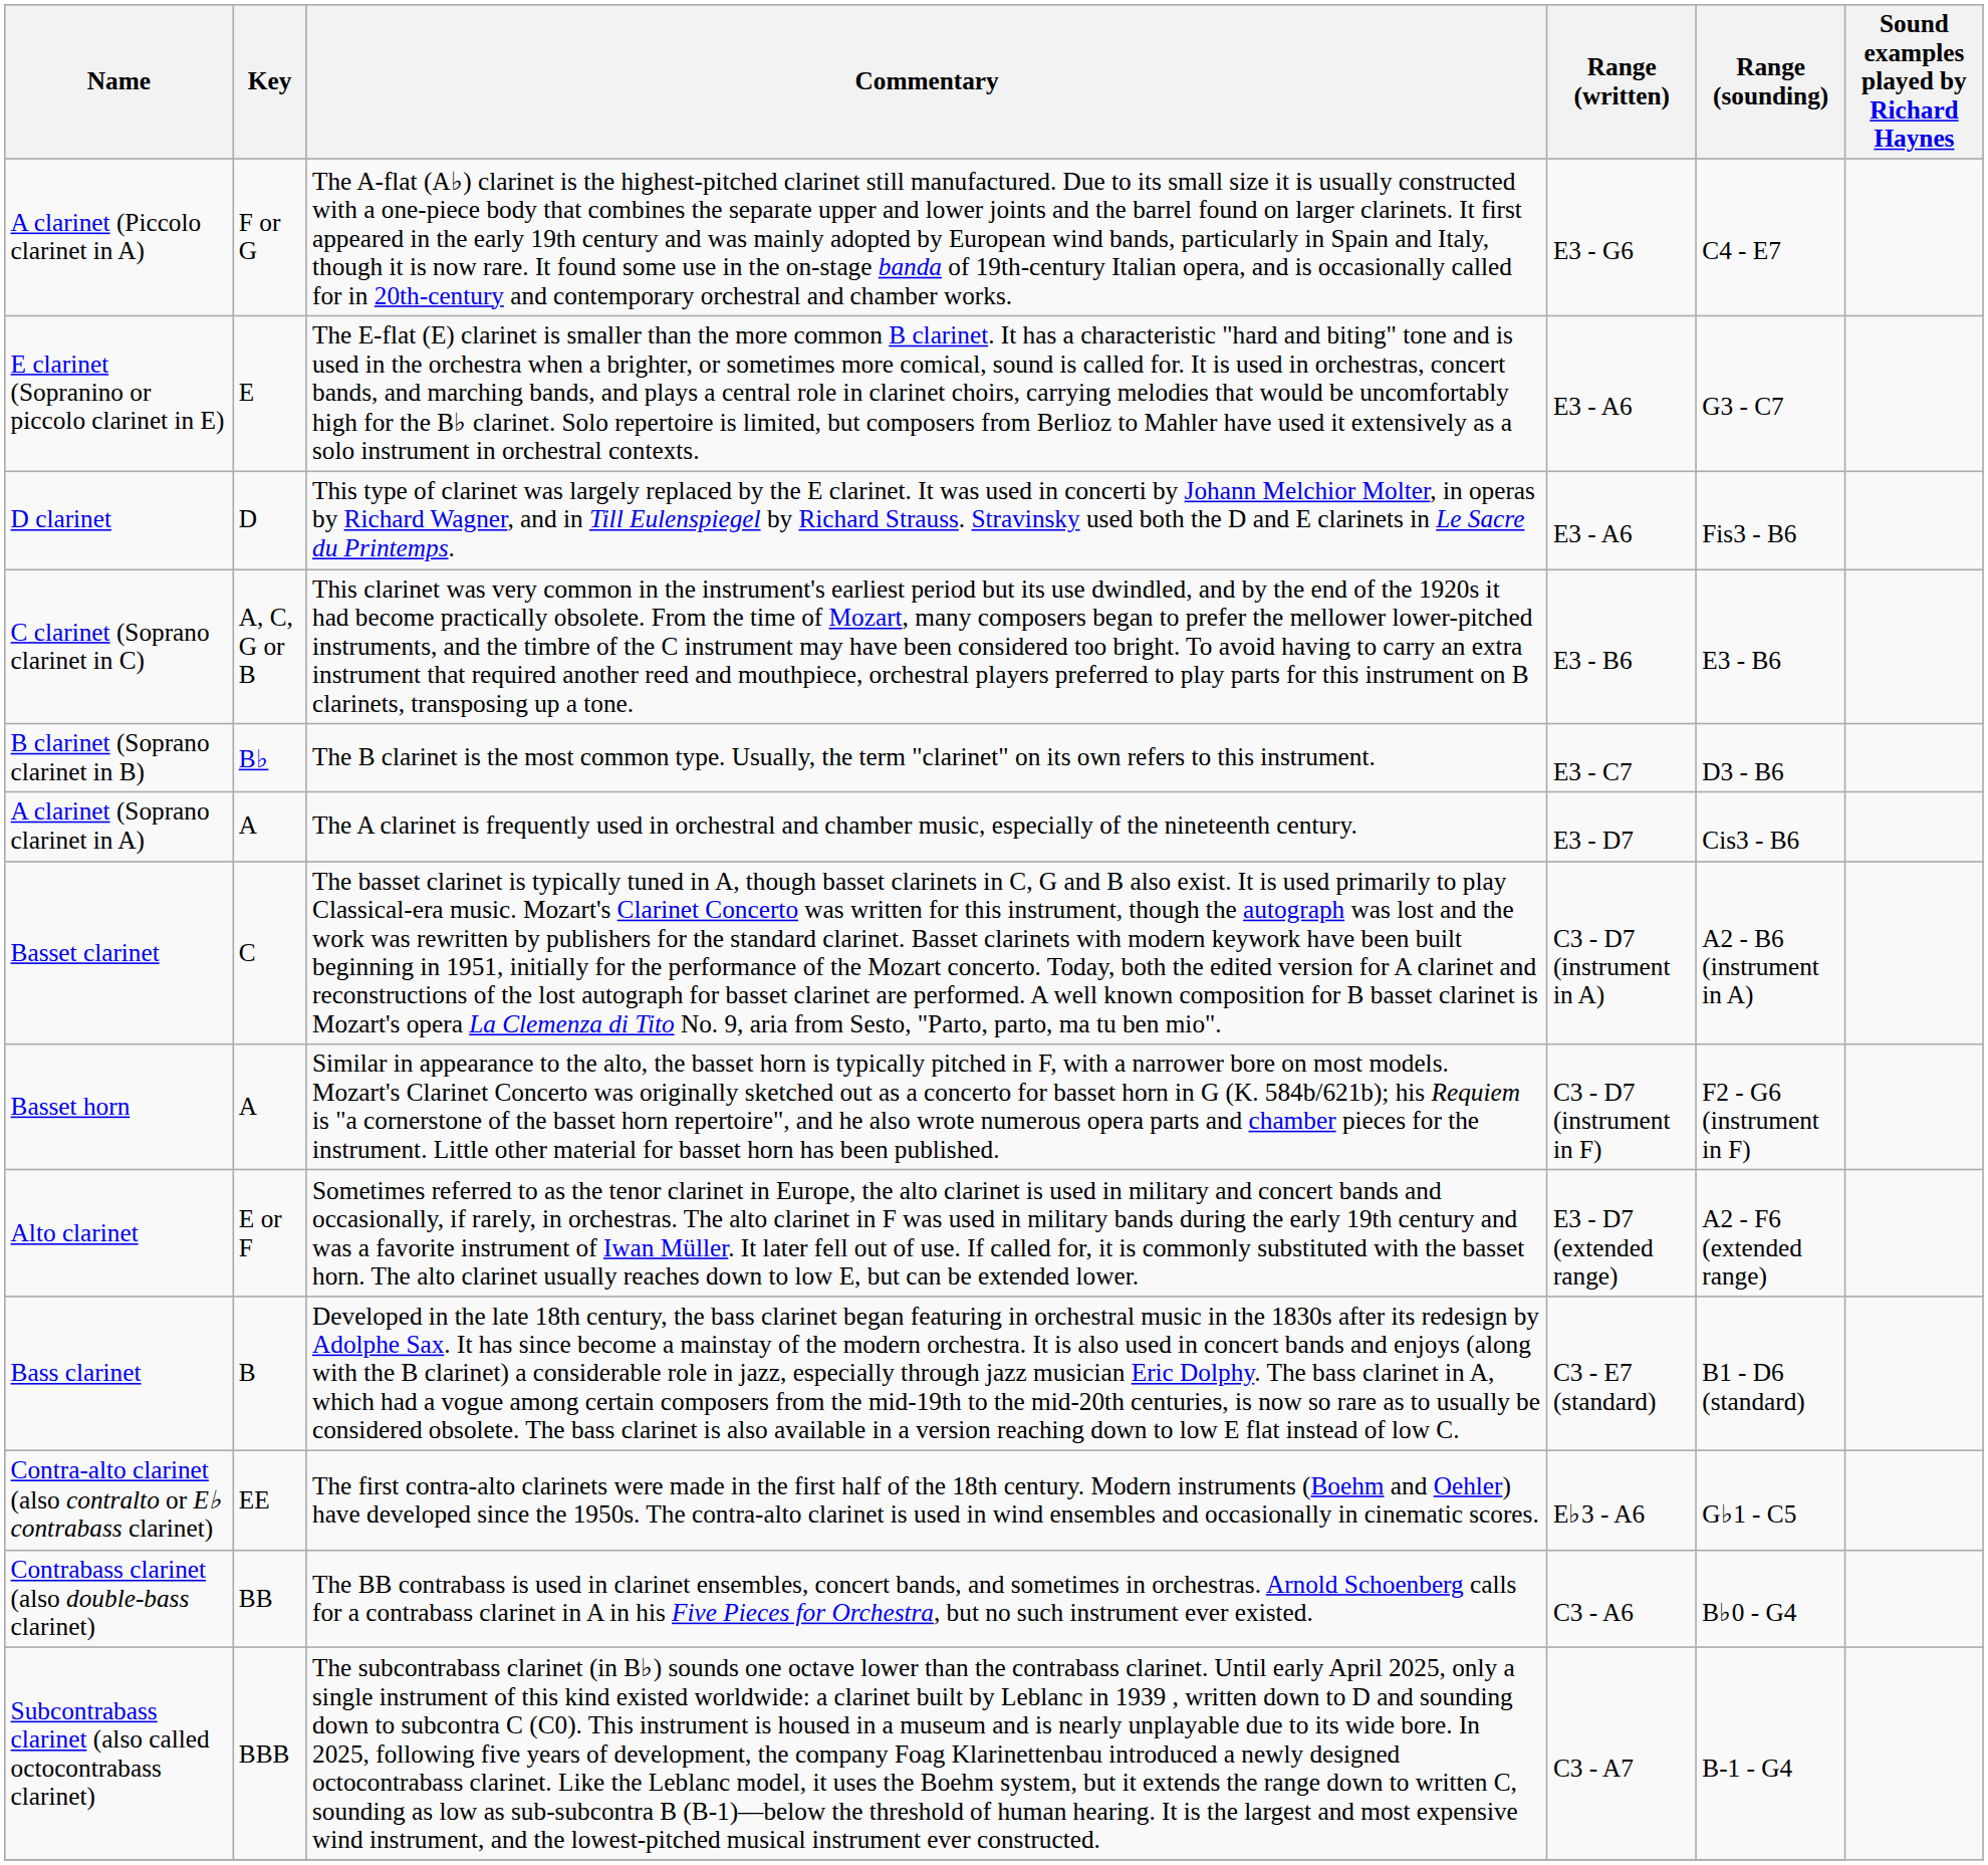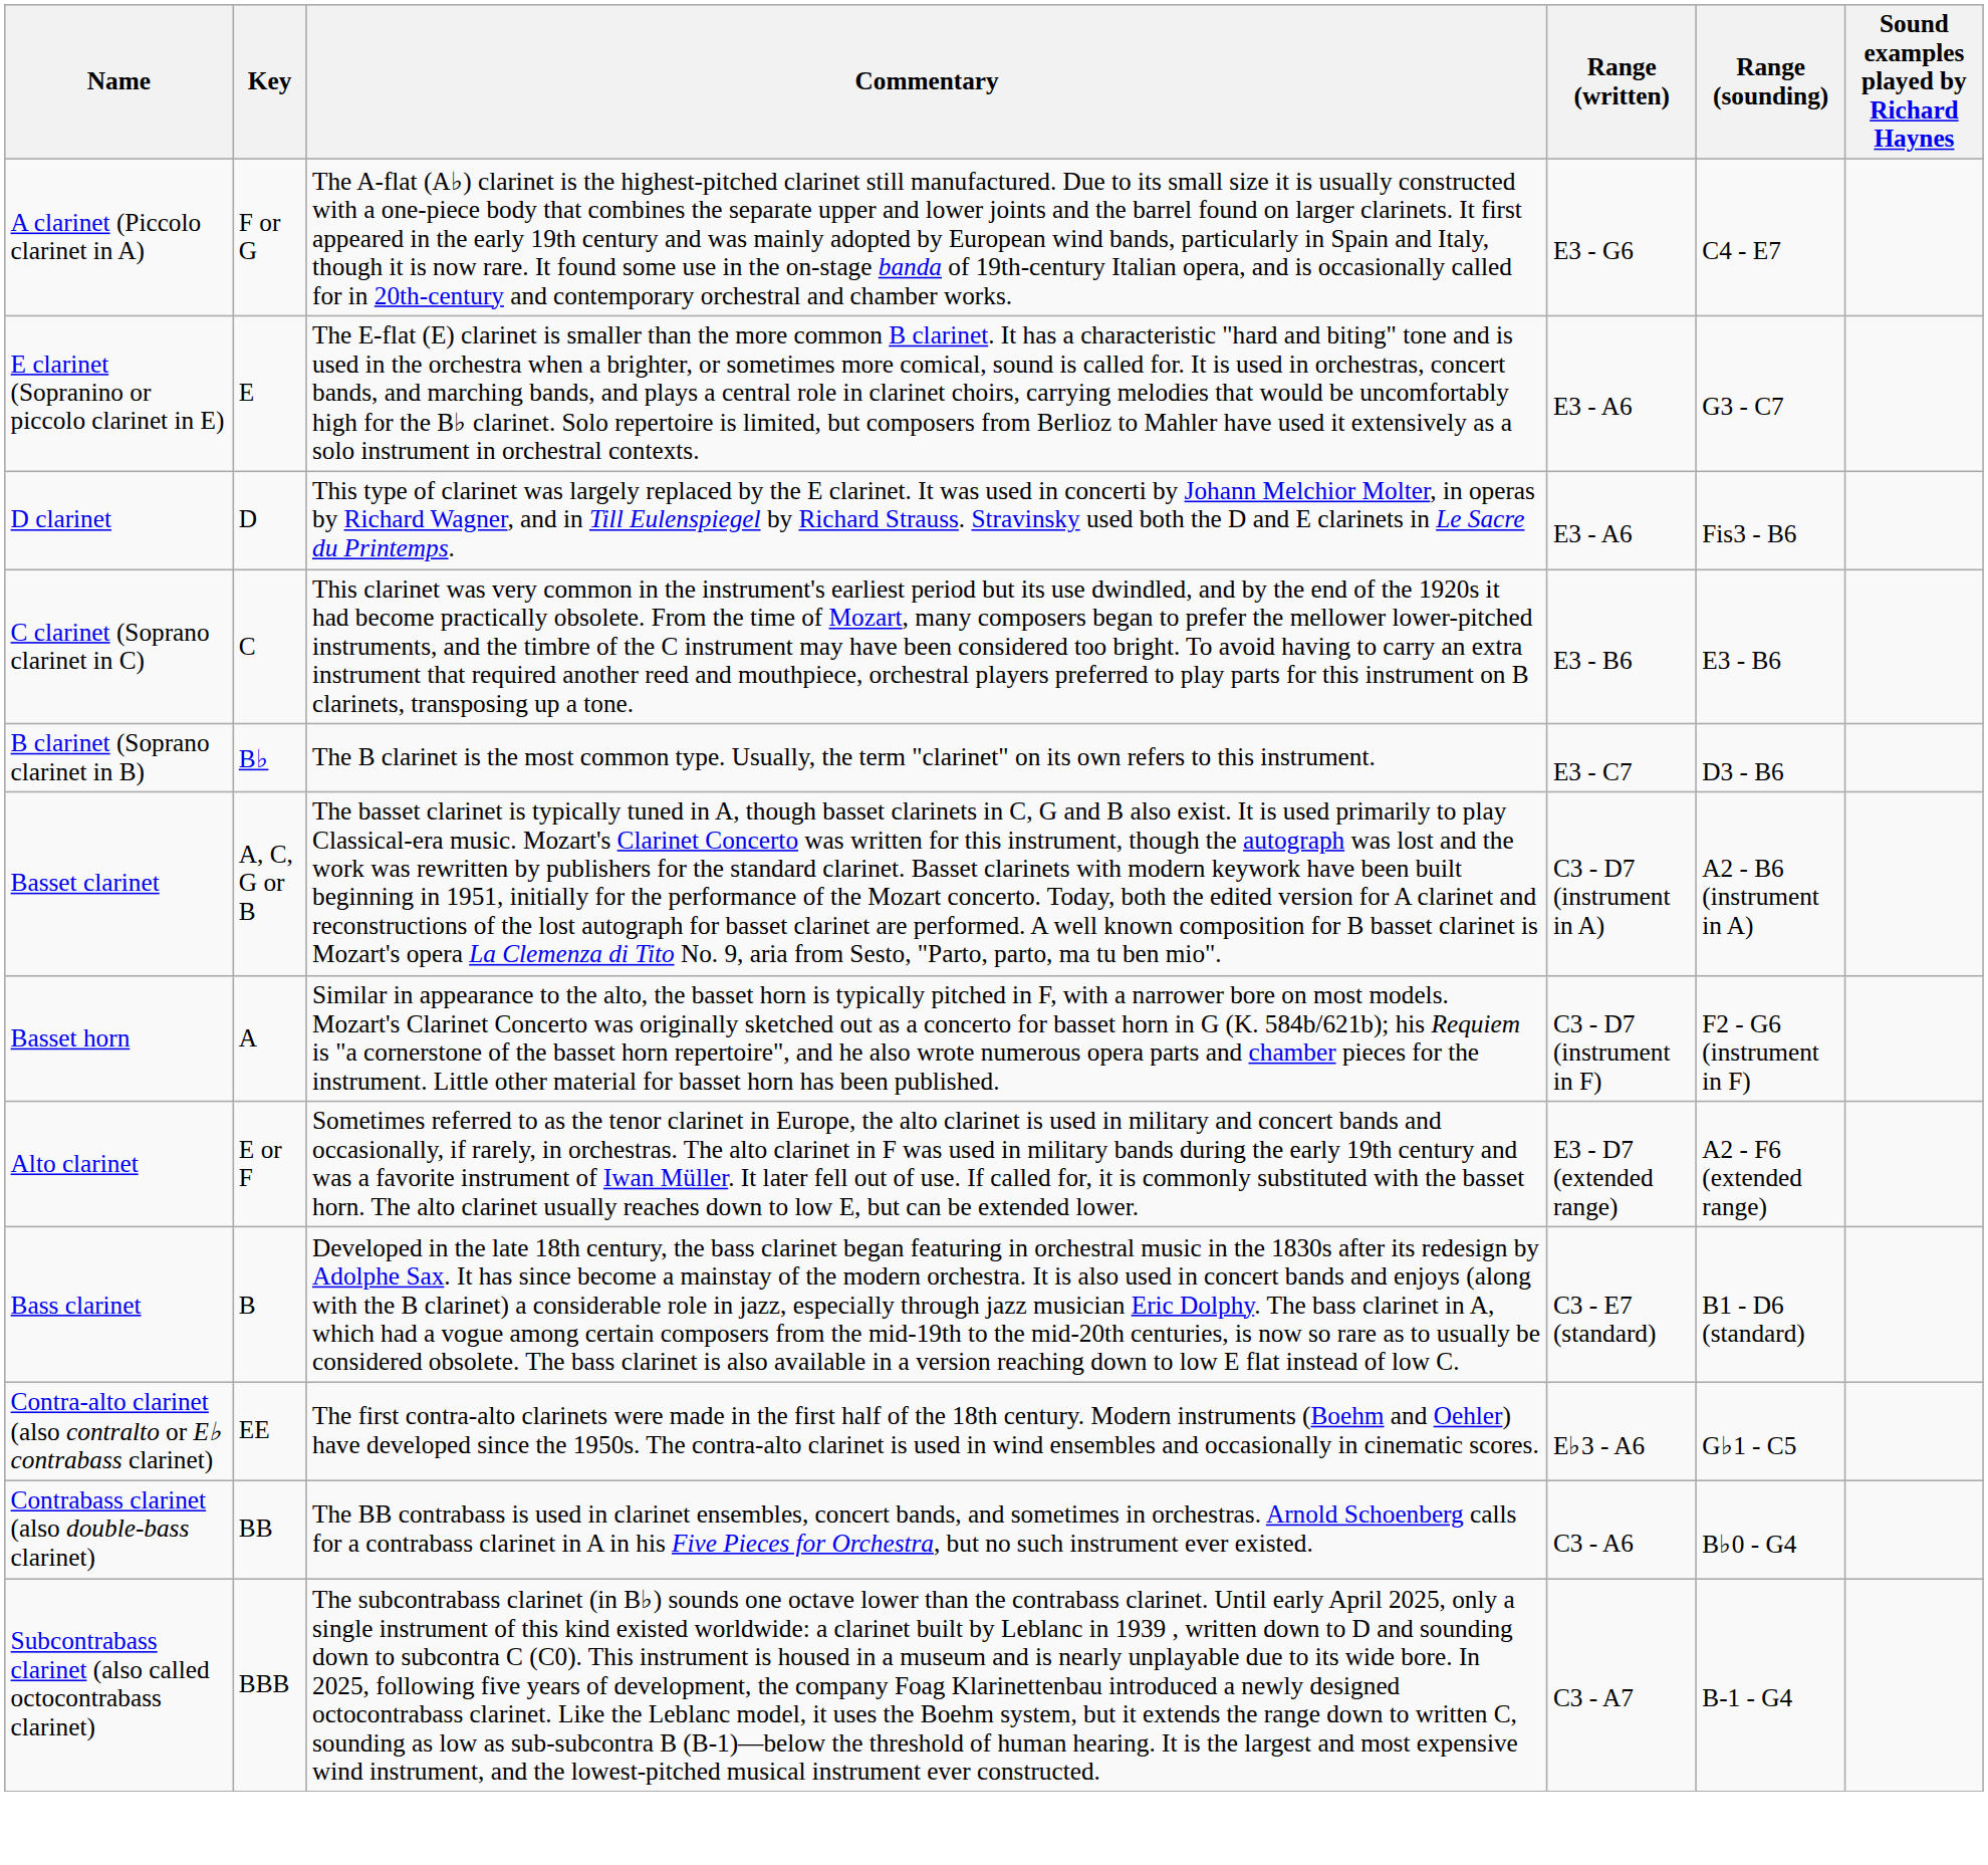C clarinet (Soprano clarinet in C) | Key: A, C, G or B -> C
- row: A clarinet (Soprano clarinet in A) | A | The A clarinet is frequently used in orchestral and chamber music, especially of the nineteenth century. | E3 - D7 | Cis3 - B6
Basset clarinet | Key: C -> A, C, G or B
